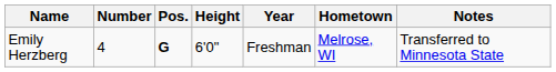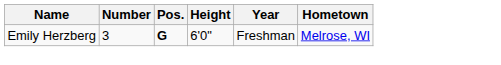- column: Notes | Transferred to Minnesota State
Emily Herzberg | Number: 4 -> 3
